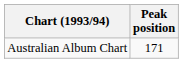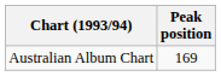Australian Album Chart | Peak position: 171 -> 169
